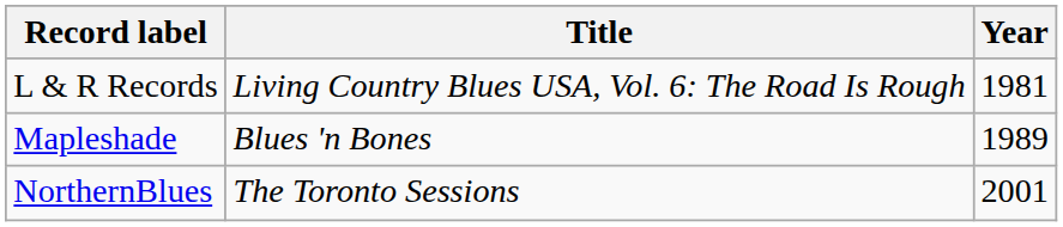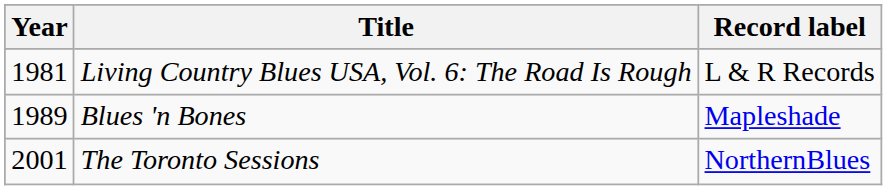columns swapped: Year <-> Record label
